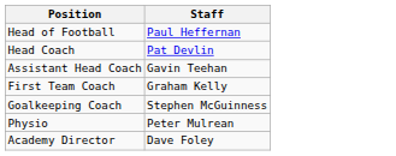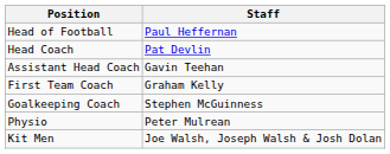+ row: Kit Men | Joe Walsh, Joseph Walsh & Josh Dolan
- row: Academy Director | Dave Foley
